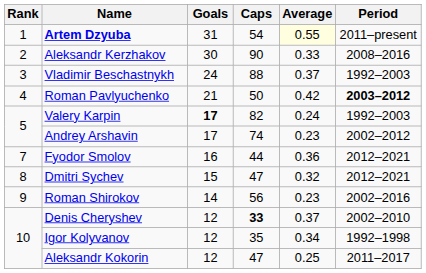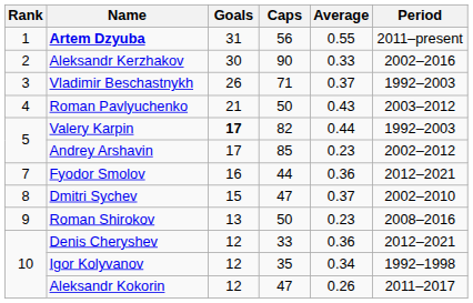Artem Dzyuba | Caps: 54 -> 56
Artem Dzyuba | Average: lightyellow background -> no background
Aleksandr Kerzhakov | Period: 2008–2016 -> 2002–2016
Vladimir Beschastnykh | Goals: 24 -> 26
Vladimir Beschastnykh | Caps: 88 -> 71
Roman Pavlyuchenko | Average: 0.42 -> 0.43
Roman Pavlyuchenko | Period: bold -> normal
Valery Karpin | Average: 0.24 -> 0.44
Andrey Arshavin | Caps: 74 -> 85
Dmitri Sychev | Average: 0.32 -> 0.37
Dmitri Sychev | Period: 2012–2021 -> 2002–2010
Roman Shirokov | Goals: 14 -> 13
Roman Shirokov | Caps: 56 -> 50
Roman Shirokov | Period: 2002–2016 -> 2008–2016
Denis Cheryshev | Caps: bold -> normal
Denis Cheryshev | Average: 0.37 -> 0.36
Denis Cheryshev | Period: 2002–2010 -> 2012–2021
Aleksandr Kokorin | Average: 0.25 -> 0.26
